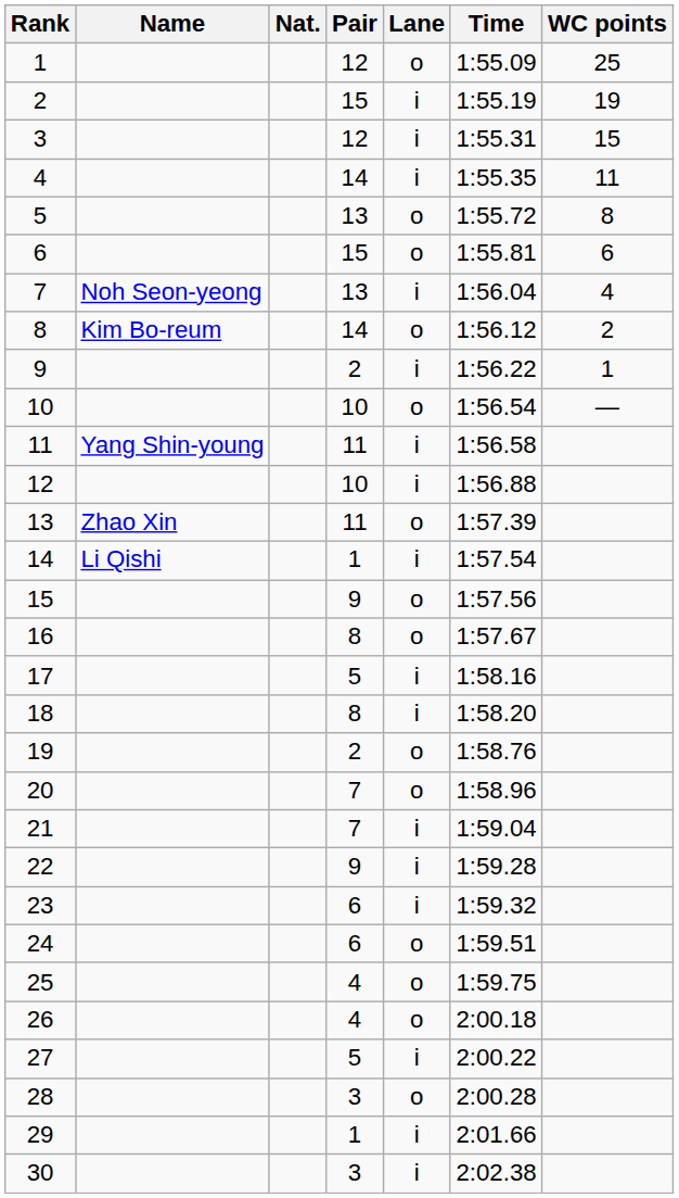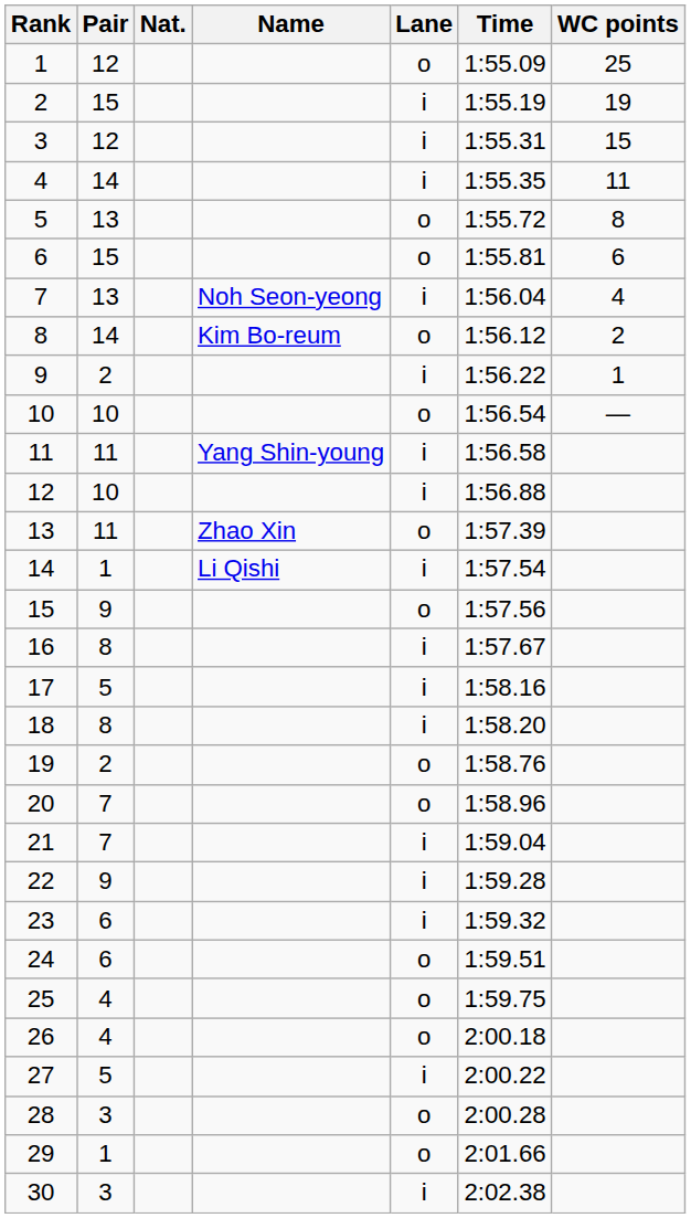columns swapped: Name <-> Pair
16 | Lane: o -> i
29 | Lane: i -> o
